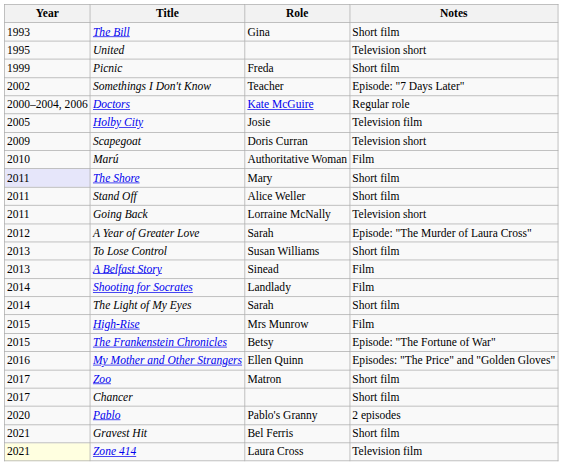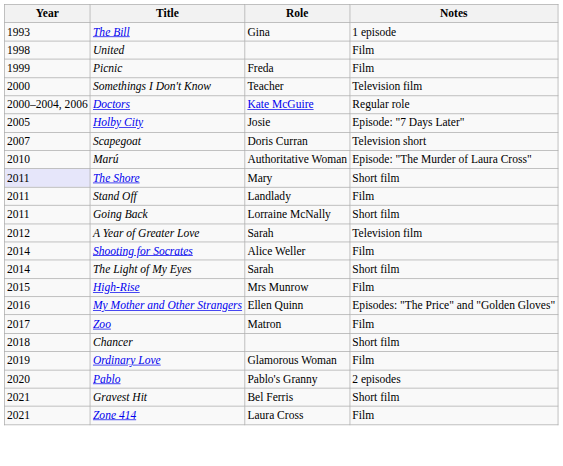The Bill | Notes: Short film -> 1 episode
United | Year: 1995 -> 1998
United | Notes: Television short -> Film
Picnic | Notes: Short film -> Film
Somethings I Don't Know | Year: 2002 -> 2000
Somethings I Don't Know | Notes: Episode: "7 Days Later" -> Television film
Holby City | Notes: Television film -> Episode: "7 Days Later"
Scapegoat | Year: 2009 -> 2007
Marú | Notes: Film -> Episode: "The Murder of Laura Cross"
Stand Off | Role: Alice Weller -> Landlady
Stand Off | Notes: Short film -> Film
Going Back | Notes: Television short -> Short film
A Year of Greater Love | Notes: Episode: "The Murder of Laura Cross" -> Television film
- row: 2013 | To Lose Control | Susan Williams | Short film
- row: 2013 | A Belfast Story | Sinead | Film
Shooting for Socrates | Role: Landlady -> Alice Weller
- row: 2015 | The Frankenstein Chronicles | Betsy | Episode: "The Fortune of War"
Zoo | Notes: Short film -> Film
Chancer | Year: 2017 -> 2018
+ row: 2019 | Ordinary Love | Glamorous Woman | Film
Zone 414 | Year: lightyellow background -> no background
Zone 414 | Notes: Television film -> Film
